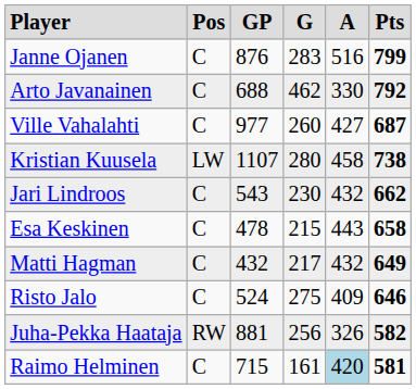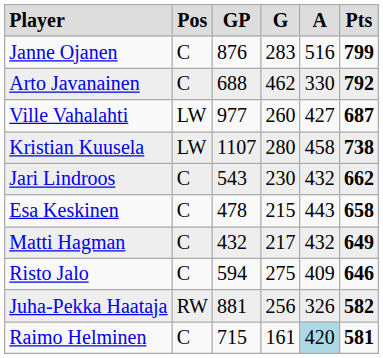Ville Vahalahti | column 2: C -> LW
Risto Jalo | column 3: 524 -> 594
